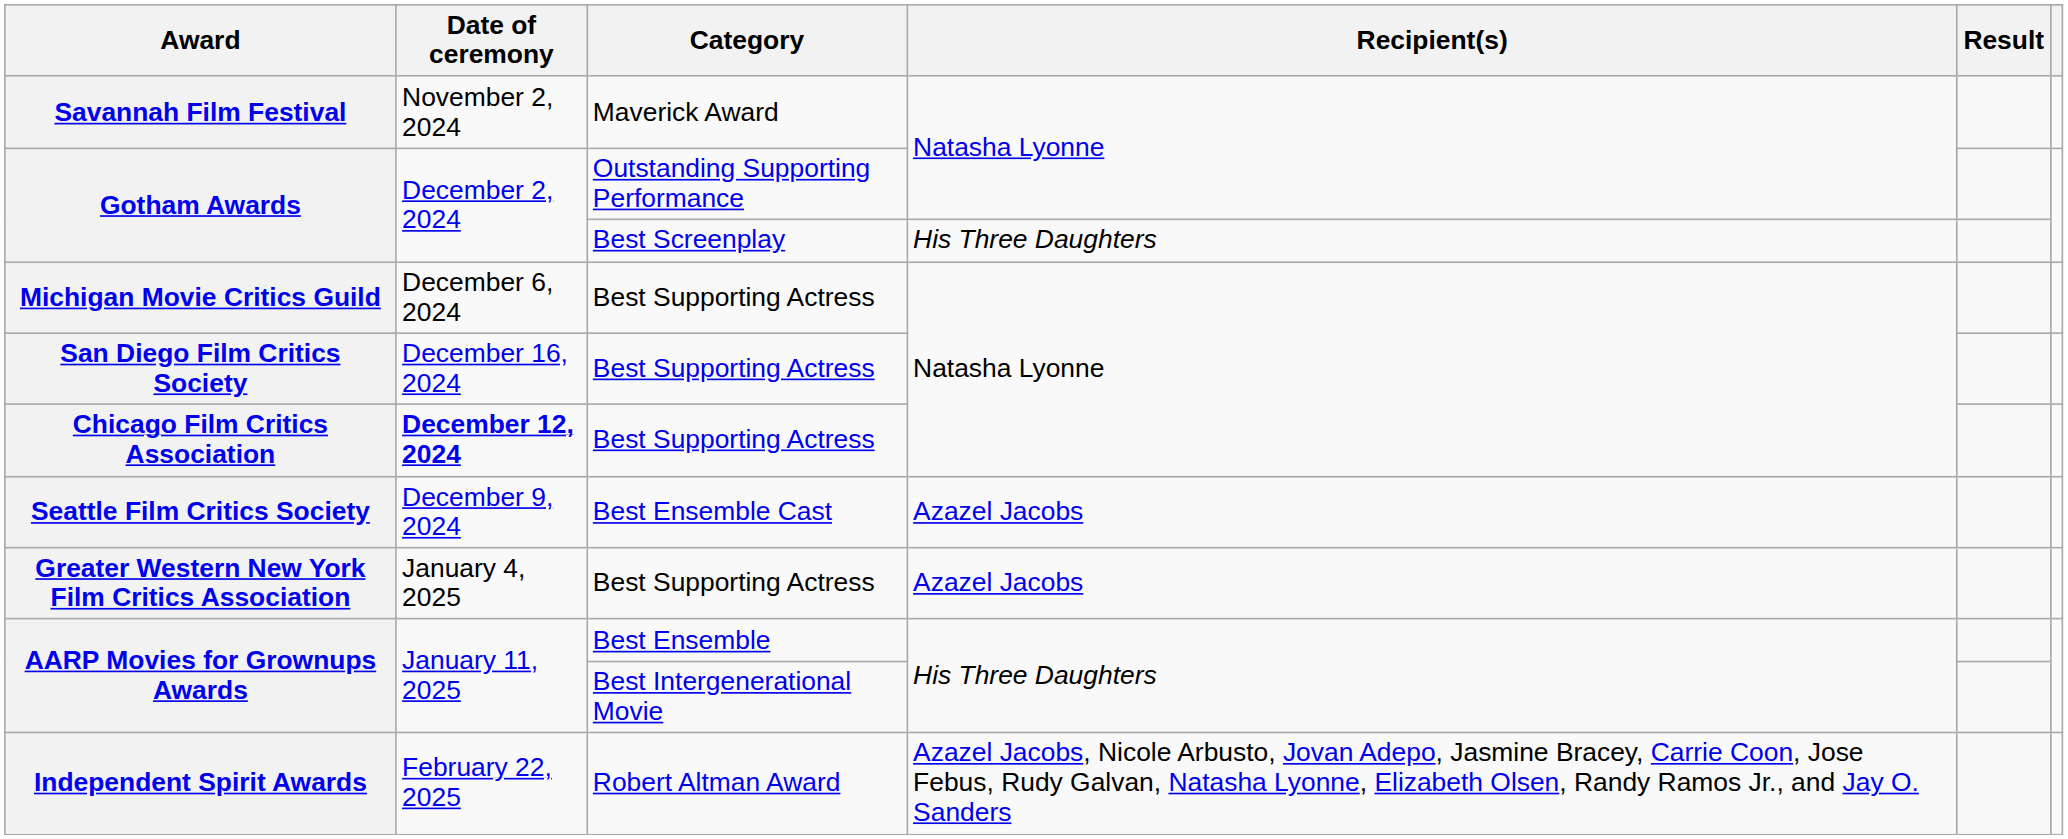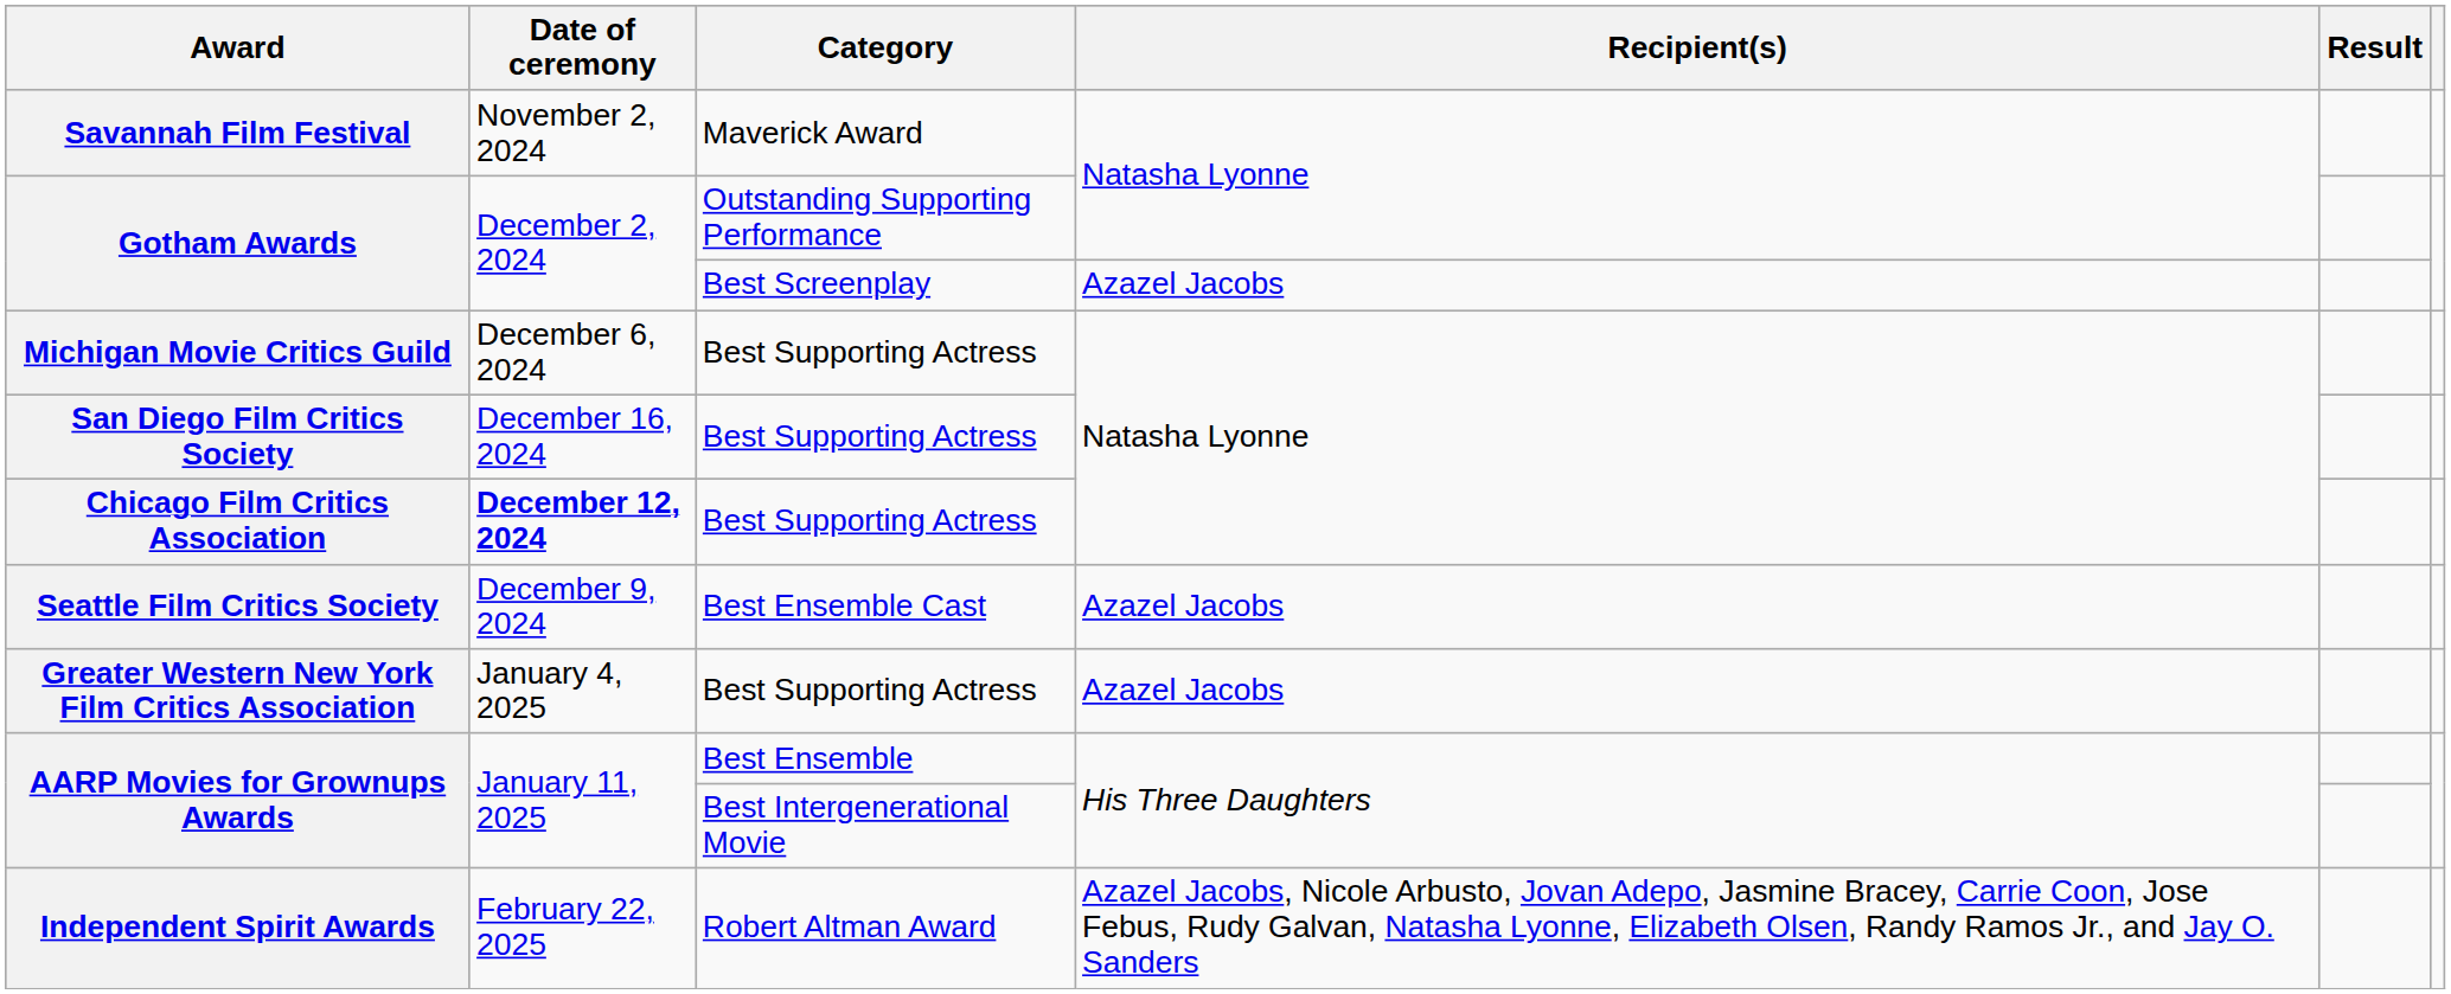Gotham Awards / Best Screenplay | Recipient(s): His Three Daughters -> Azazel Jacobs
